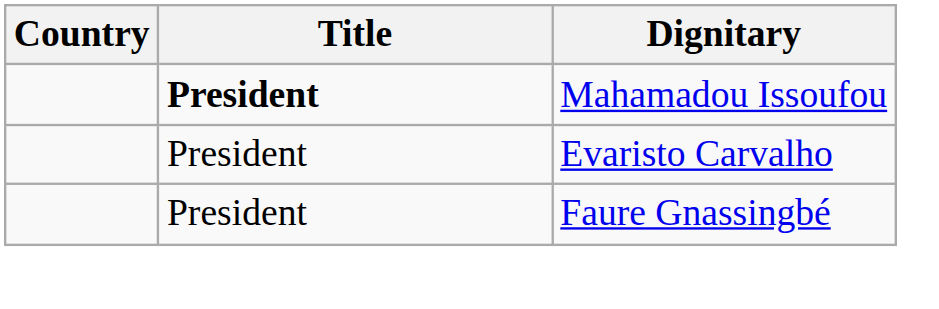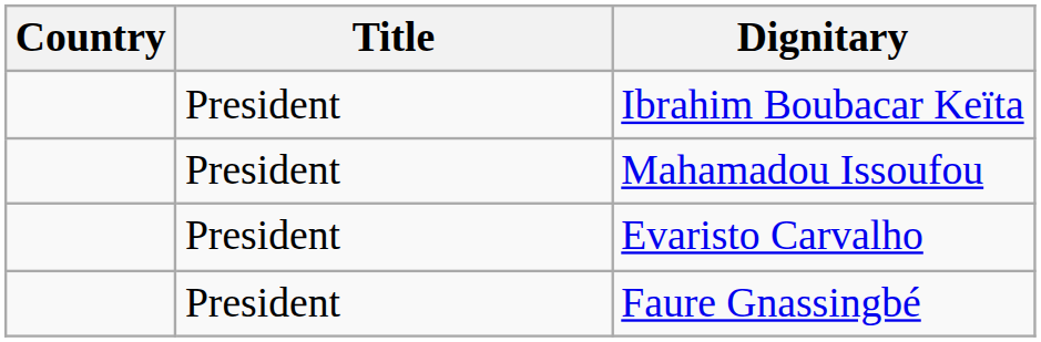+ row: President | Ibrahim Boubacar Keïta
Mahamadou Issoufou | Title: bold -> normal
